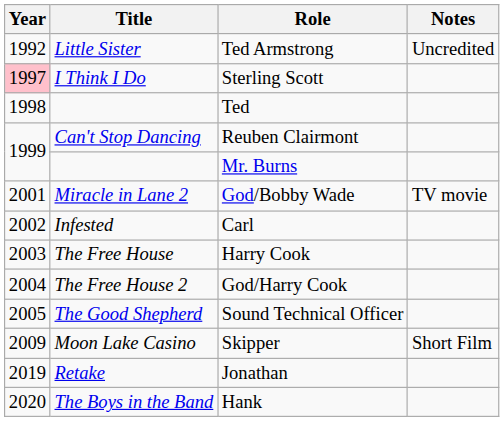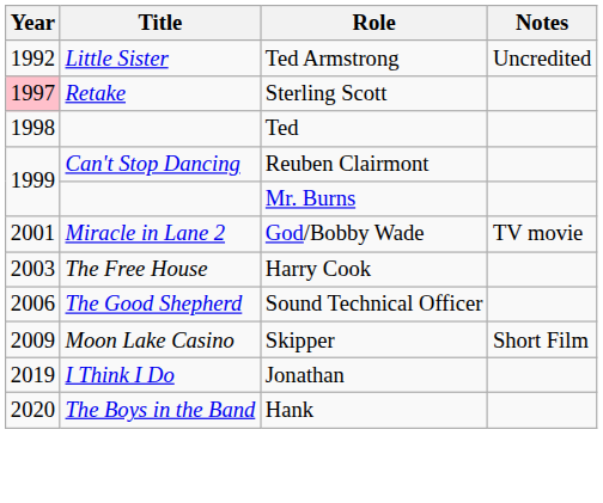Sterling Scott | Title: I Think I Do -> Retake
- row: 2002 | Infested | Carl
- row: 2004 | The Free House 2 | God/Harry Cook
Sound Technical Officer | Year: 2005 -> 2006
Jonathan | Title: Retake -> I Think I Do
